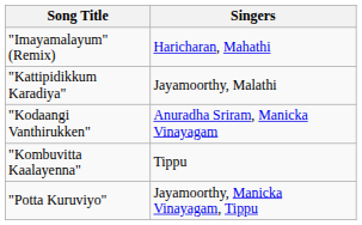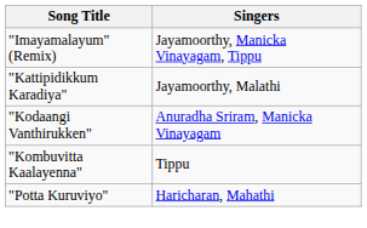"Imayamalayum" (Remix) | Singers: Haricharan, Mahathi -> Jayamoorthy, Manicka Vinayagam, Tippu
"Potta Kuruviyo" | Singers: Jayamoorthy, Manicka Vinayagam, Tippu -> Haricharan, Mahathi
